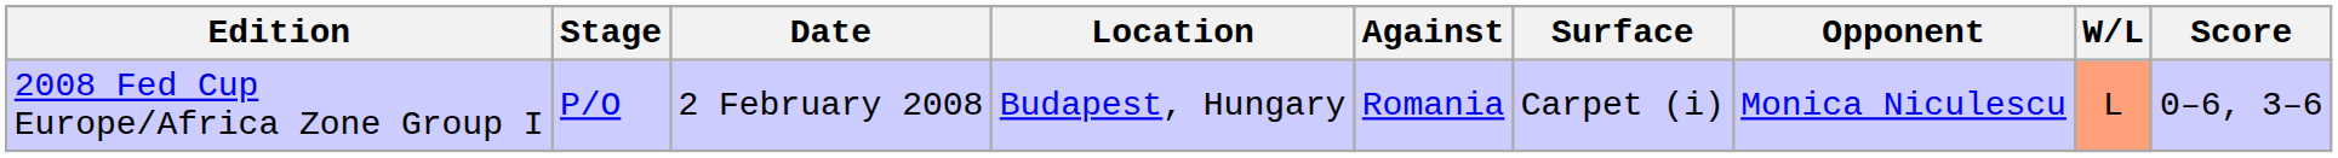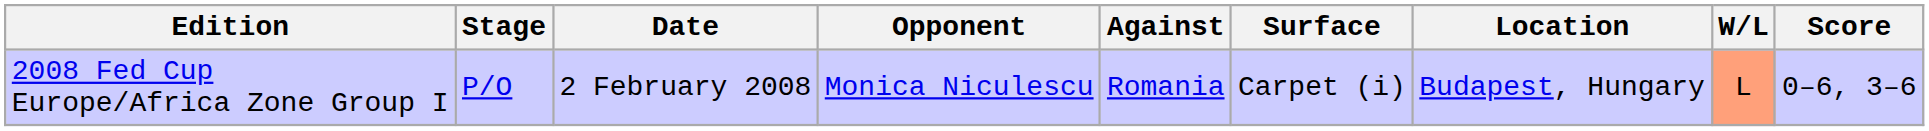columns swapped: Location <-> Opponent
